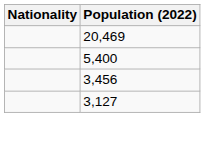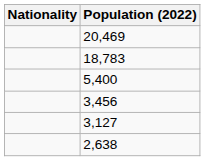+ row: 18,783
+ row: 2,638
